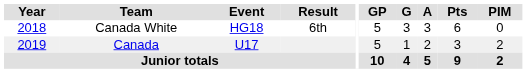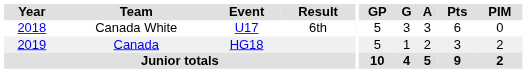Canada White | Event: HG18 -> U17
Canada | Event: U17 -> HG18
